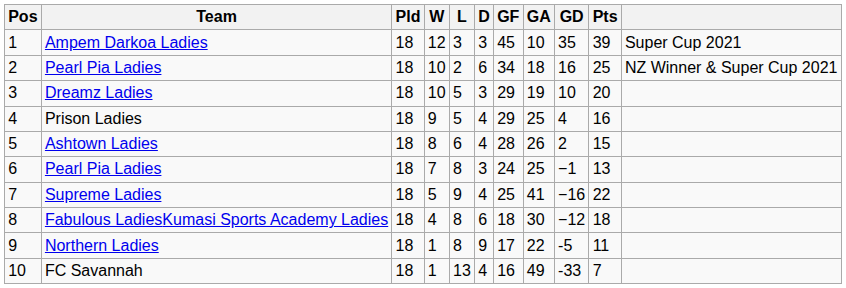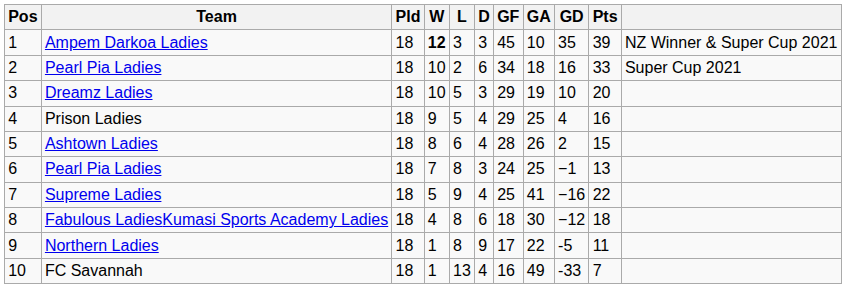Ampem Darkoa Ladies | W: normal -> bold
Ampem Darkoa Ladies | column 11: Super Cup 2021 -> NZ Winner & Super Cup 2021
2 / Pearl Pia Ladies | Pts: 25 -> 33
2 / Pearl Pia Ladies | column 11: NZ Winner & Super Cup 2021 -> Super Cup 2021
